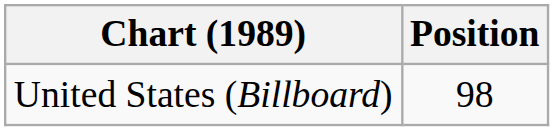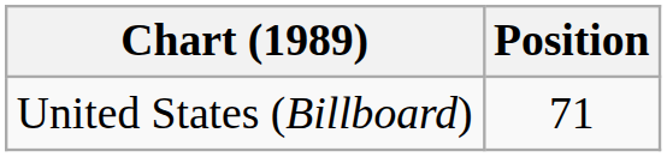United States (Billboard) | Position: 98 -> 71
